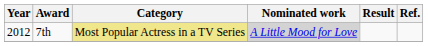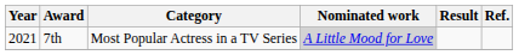7th | Year: 2012 -> 2021
7th | Category: khaki background -> no background
